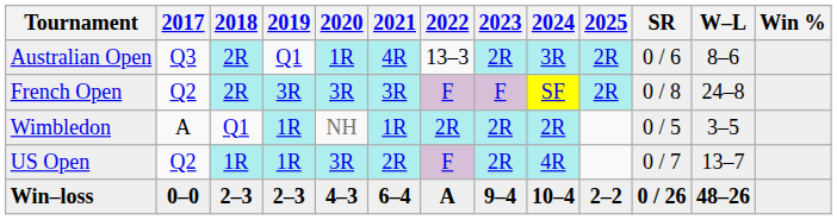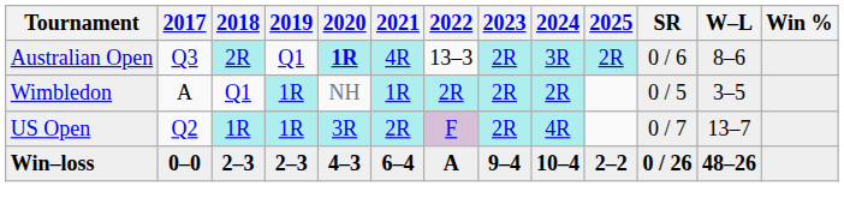Australian Open | 2020: normal -> bold
- row: French Open | Q2 | 2R | 3R | 3R | 3R | F | F | SF | 2R | 0 / 8 | 24–8
